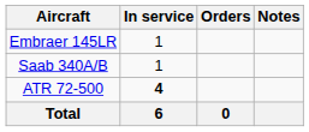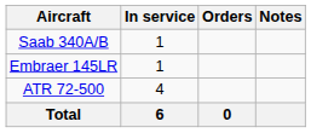rows swapped: Embraer 145LR <-> Saab 340A/B
ATR 72-500 | In service: bold -> normal
